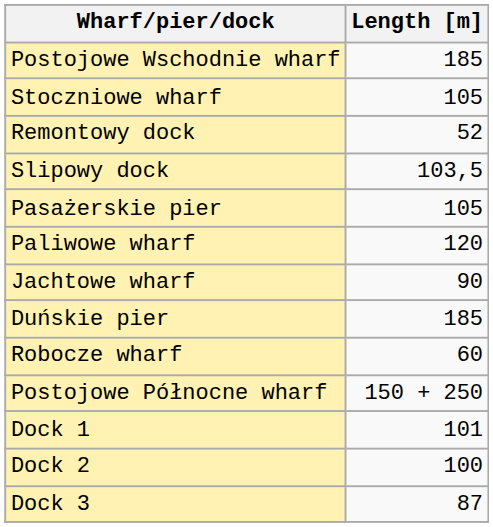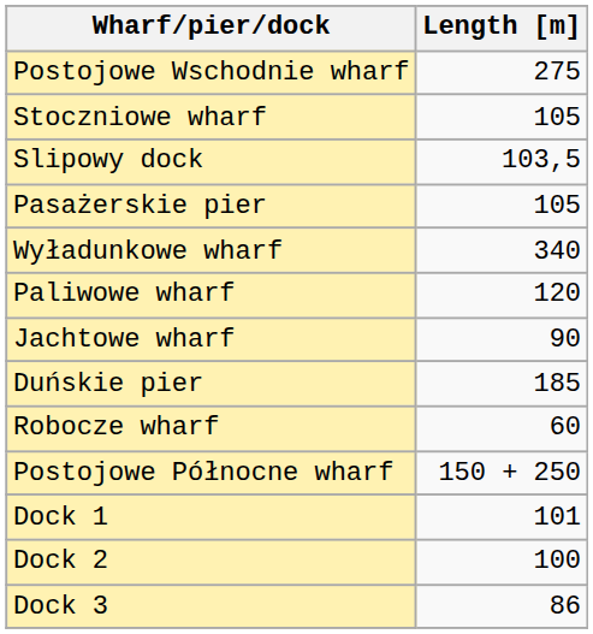Postojowe Wschodnie wharf | Length [m]: 185 -> 275
- row: Remontowy dock | 52
+ row: Wyładunkowe wharf | 340
Dock 3 | Length [m]: 87 -> 86
